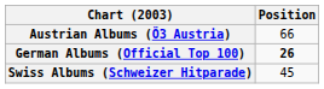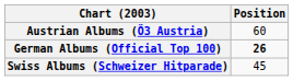Austrian Albums (Ö3 Austria) | Position: 66 -> 60
